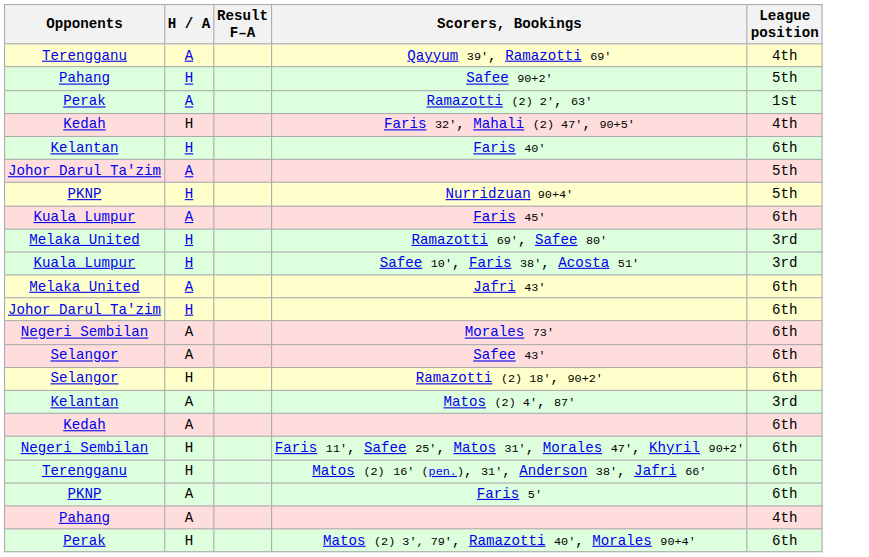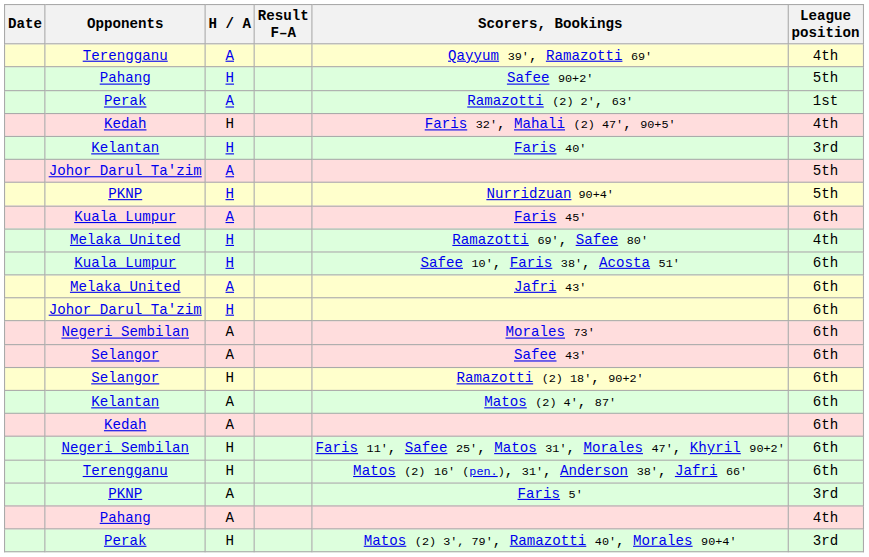+ column: Date
Kelantan / H | League position: 6th -> 3rd
Melaka United / H | League position: 3rd -> 4th
Kuala Lumpur / H | League position: 3rd -> 6th
Kelantan / A | League position: 3rd -> 6th
PKNP / A | League position: 6th -> 3rd
Perak / H | League position: 6th -> 3rd
